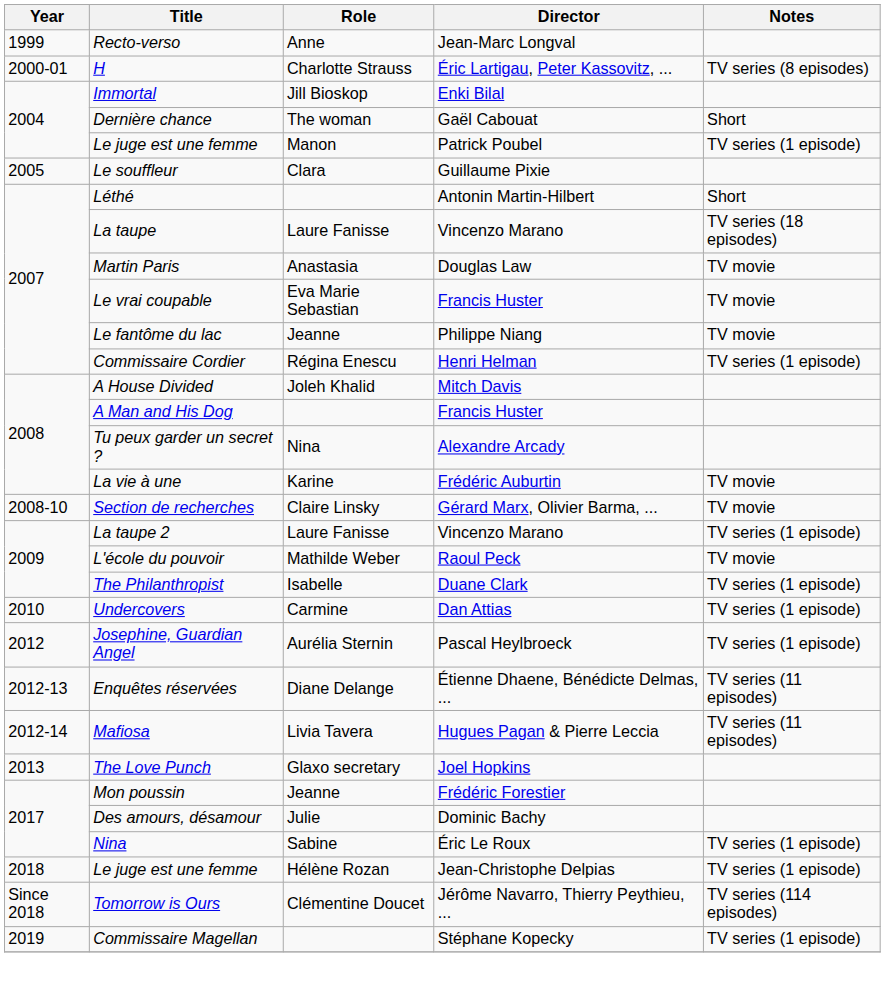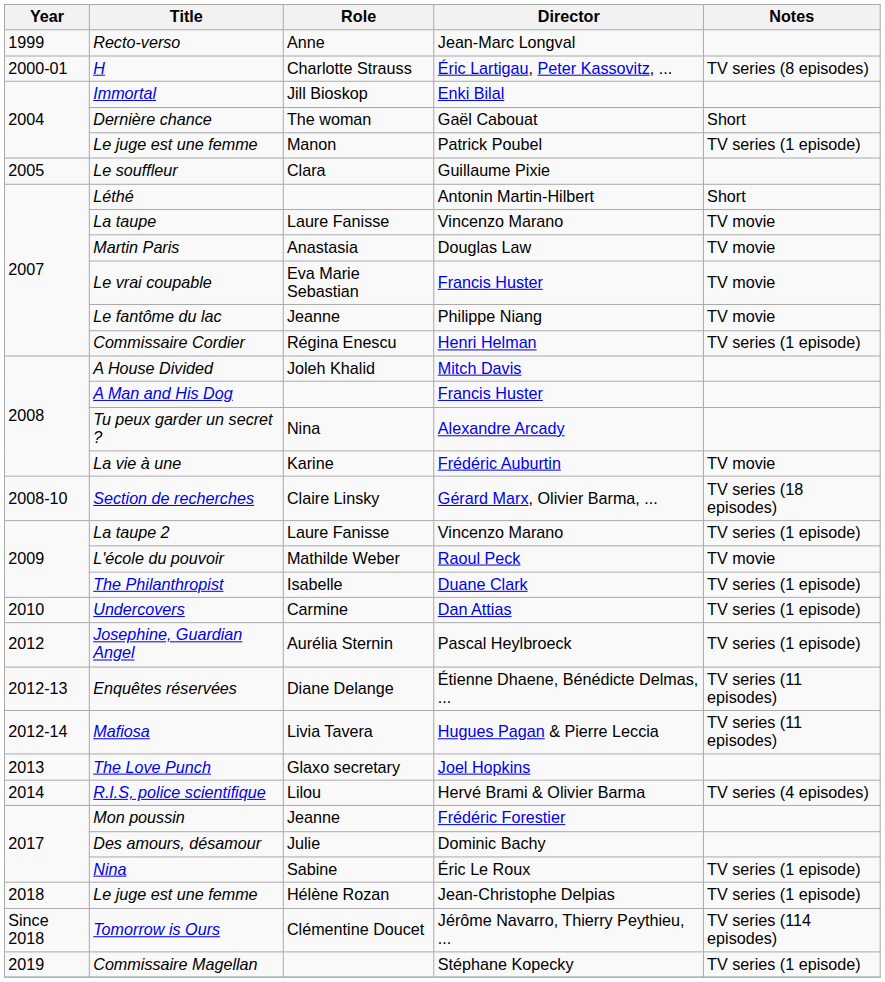La taupe | Notes: TV series (18 episodes) -> TV movie
Section de recherches | Notes: TV movie -> TV series (18 episodes)
+ row: 2014 | R.I.S, police scientifique | Lilou | Hervé Brami & Olivier Barma | TV series (4 episodes)
